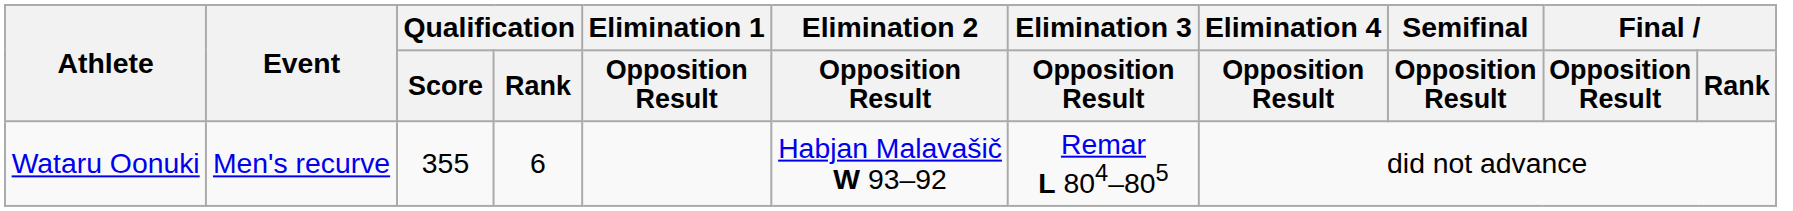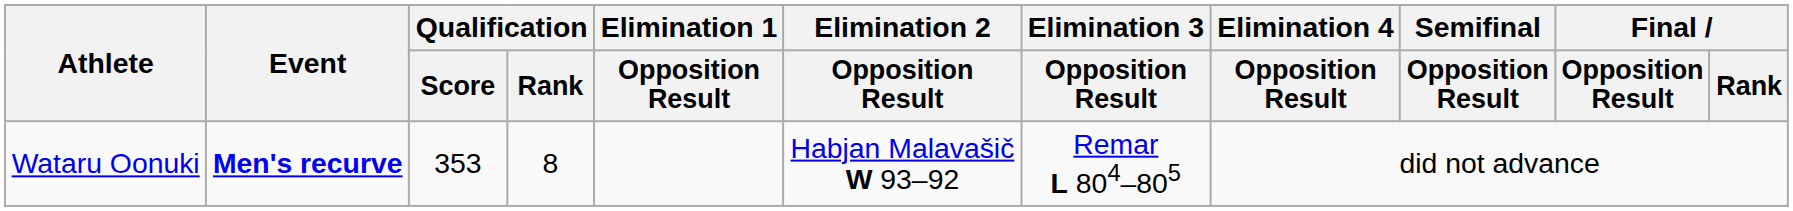Wataru Oonuki | Event: normal -> bold
Wataru Oonuki | Qualification / Score: 355 -> 353
Wataru Oonuki | Qualification / Rank: 6 -> 8
